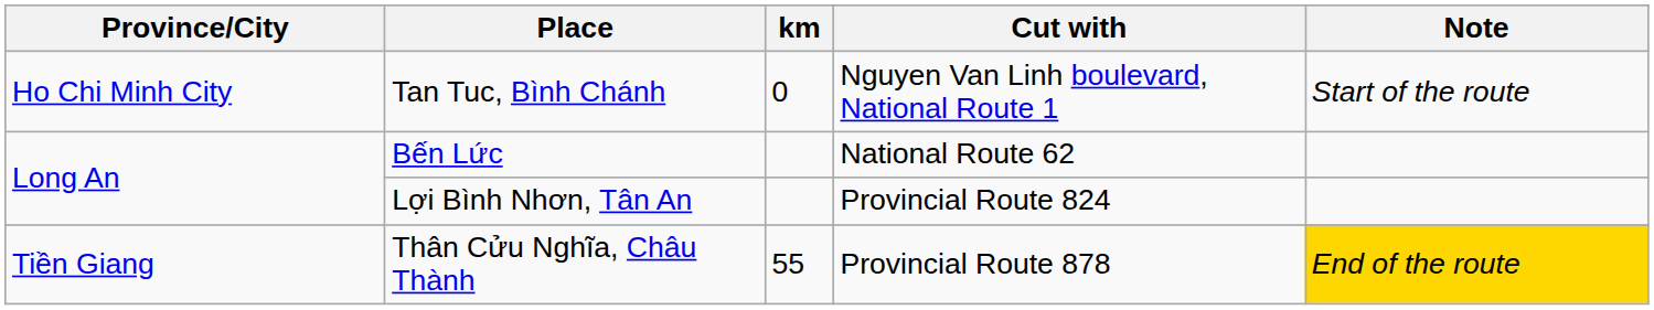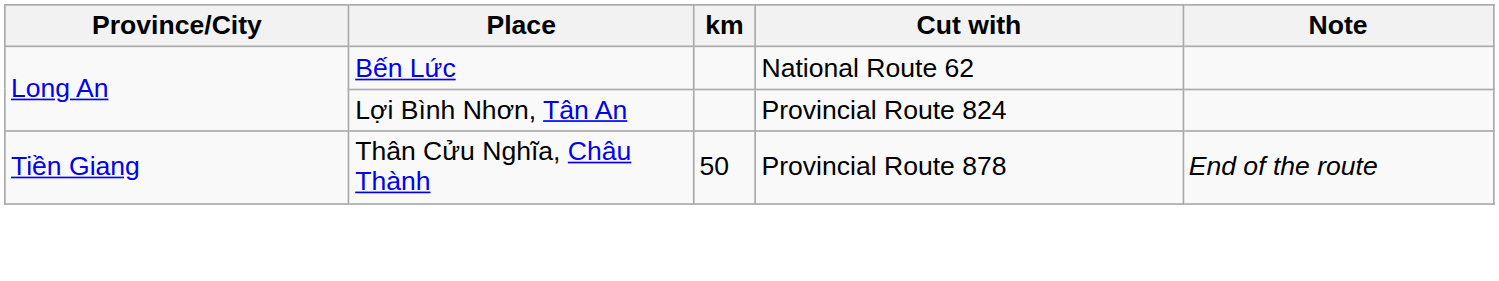- row: Ho Chi Minh City | Tan Tuc, Bình Chánh | 0 | Nguyen Van Linh boulevard, National Route 1 | Start of the route
Thân Cửu Nghĩa, Châu Thành | km: 55 -> 50
Thân Cửu Nghĩa, Châu Thành | Note: gold background -> no background
